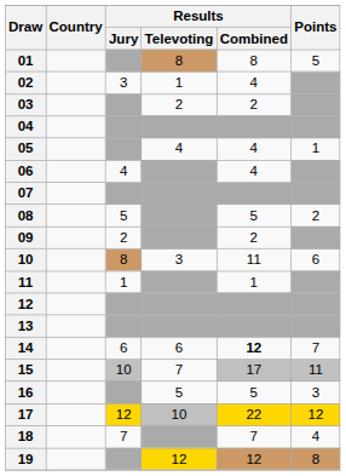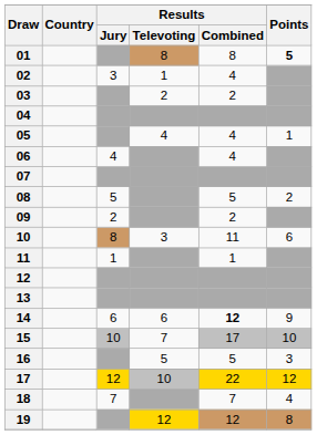01 | Points: normal -> bold
14 | Points: 7 -> 9
15 | Points: 11 -> 10
